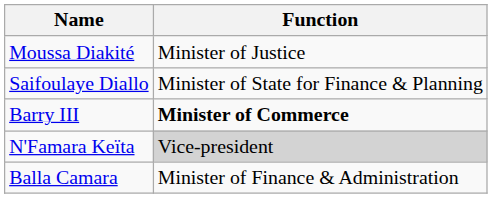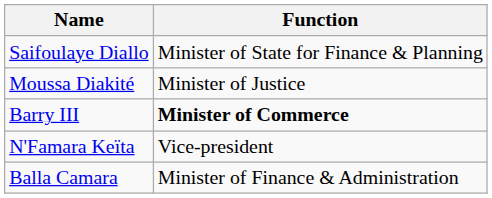rows swapped: Saifoulaye Diallo <-> Moussa Diakité
N'Famara Keïta | Function: lightgrey background -> no background
